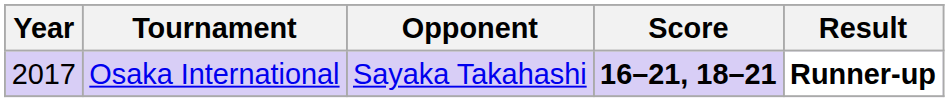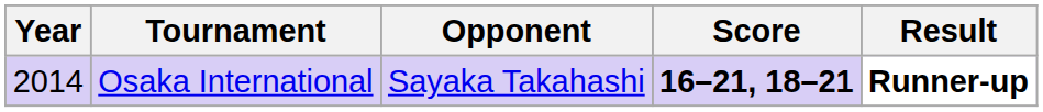Osaka International | Year: 2017 -> 2014
